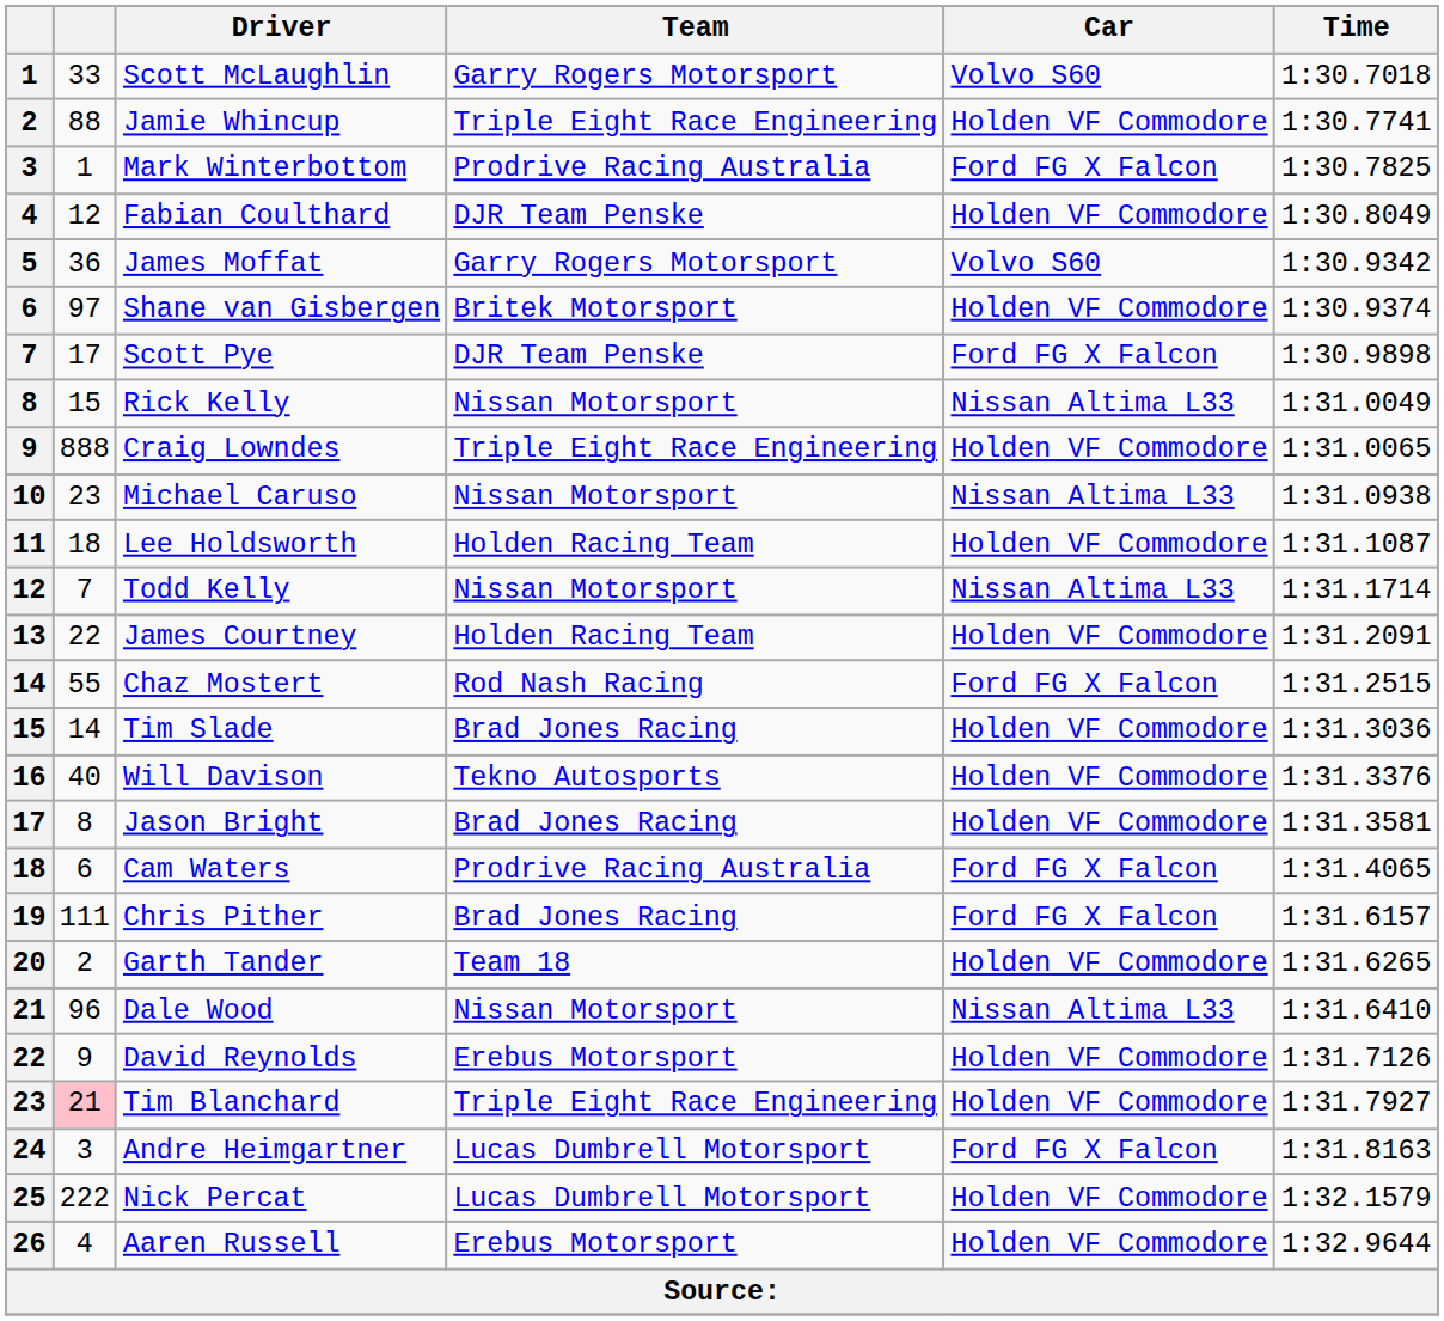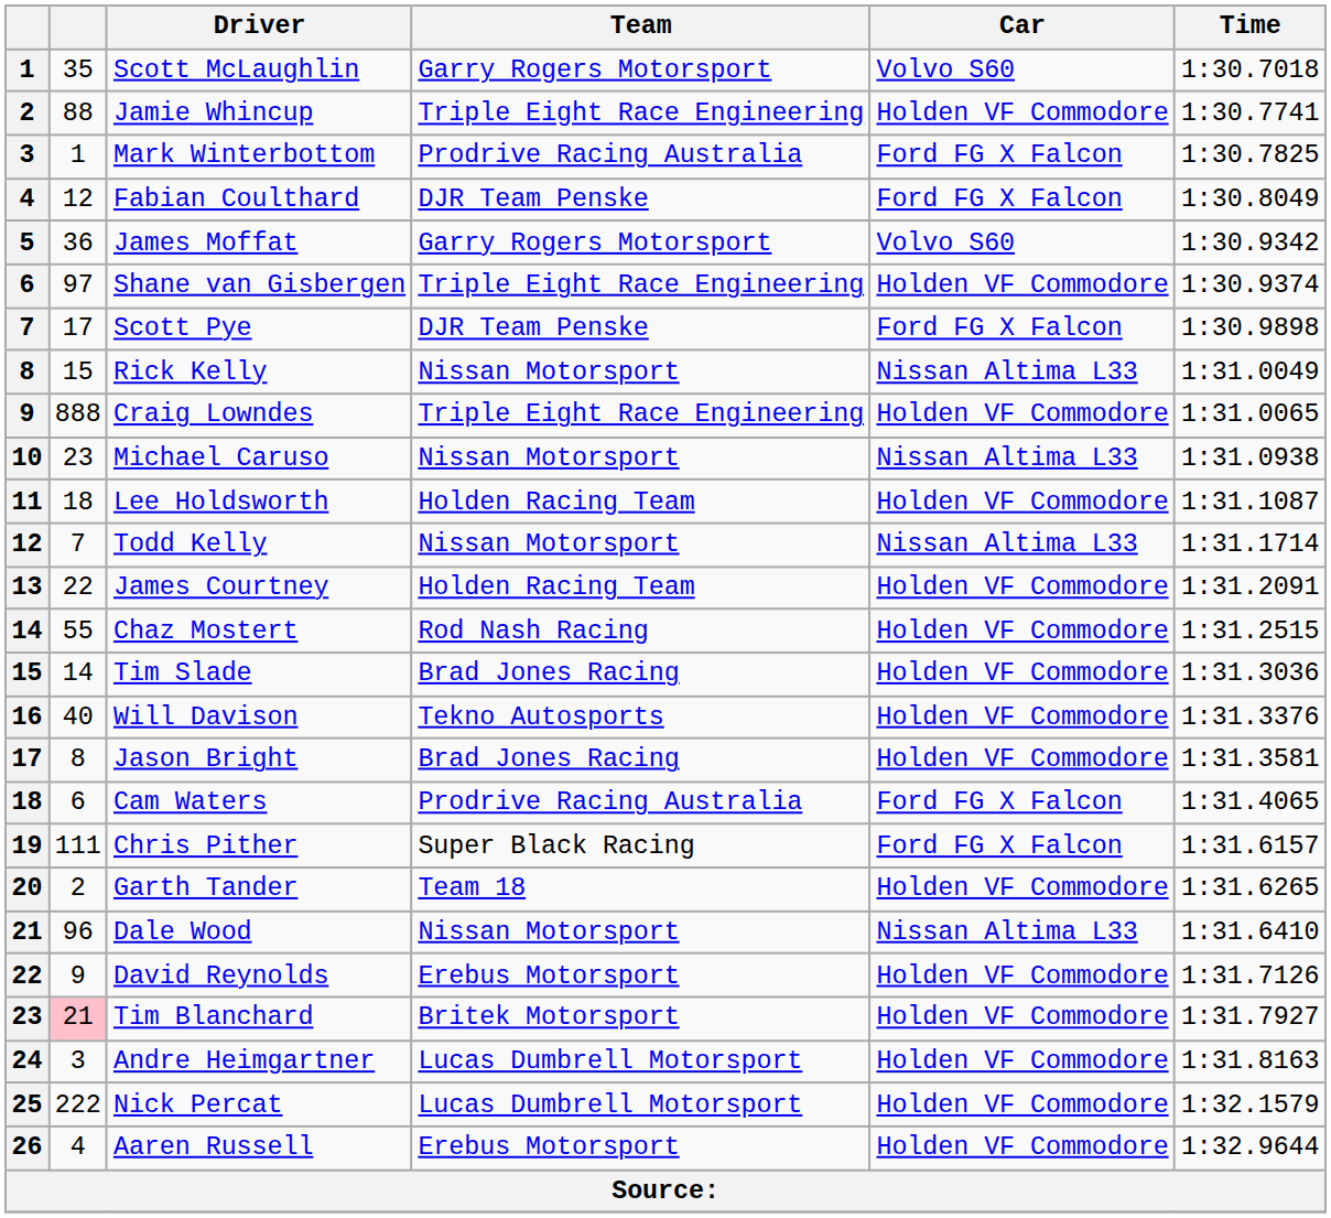Scott McLaughlin | column 2: 33 -> 35
Fabian Coulthard | Car: Holden VF Commodore -> Ford FG X Falcon
Shane van Gisbergen | Team: Britek Motorsport -> Triple Eight Race Engineering
Chaz Mostert | Car: Ford FG X Falcon -> Holden VF Commodore
Chris Pither | Team: Brad Jones Racing -> Super Black Racing
Tim Blanchard | Team: Triple Eight Race Engineering -> Britek Motorsport
Andre Heimgartner | Car: Ford FG X Falcon -> Holden VF Commodore
